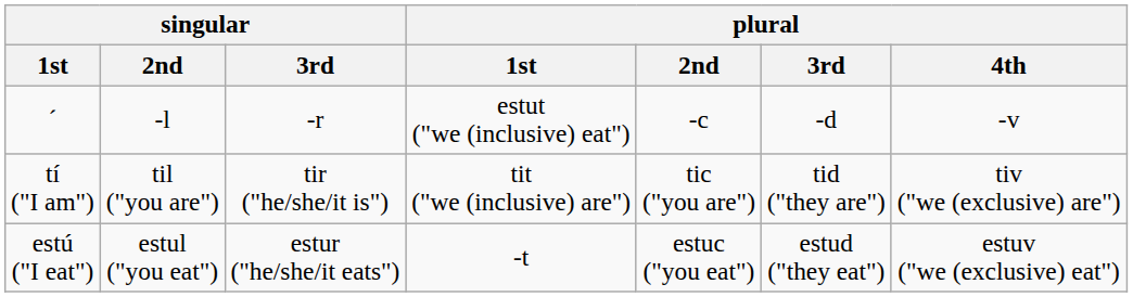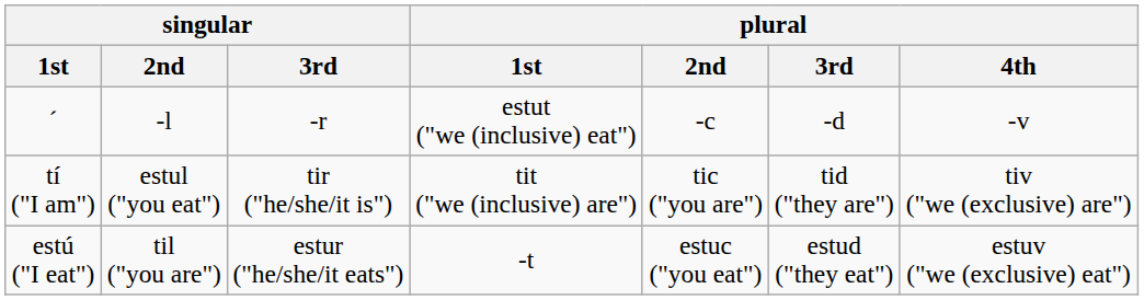tí ("I am") | singular / 2nd: til ("you are") -> estul ("you eat")
estú ("I eat") | singular / 2nd: estul ("you eat") -> til ("you are")
